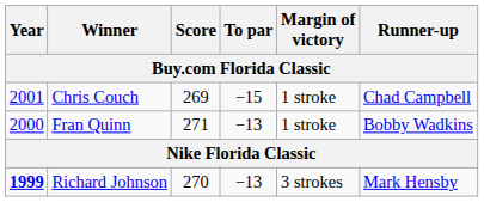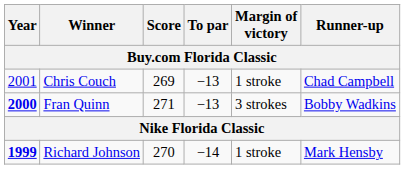Chris Couch | To par: −15 -> −13
Fran Quinn | Year: normal -> bold
Fran Quinn | Margin of victory: 1 stroke -> 3 strokes
Richard Johnson | To par: −13 -> −14
Richard Johnson | Margin of victory: 3 strokes -> 1 stroke
